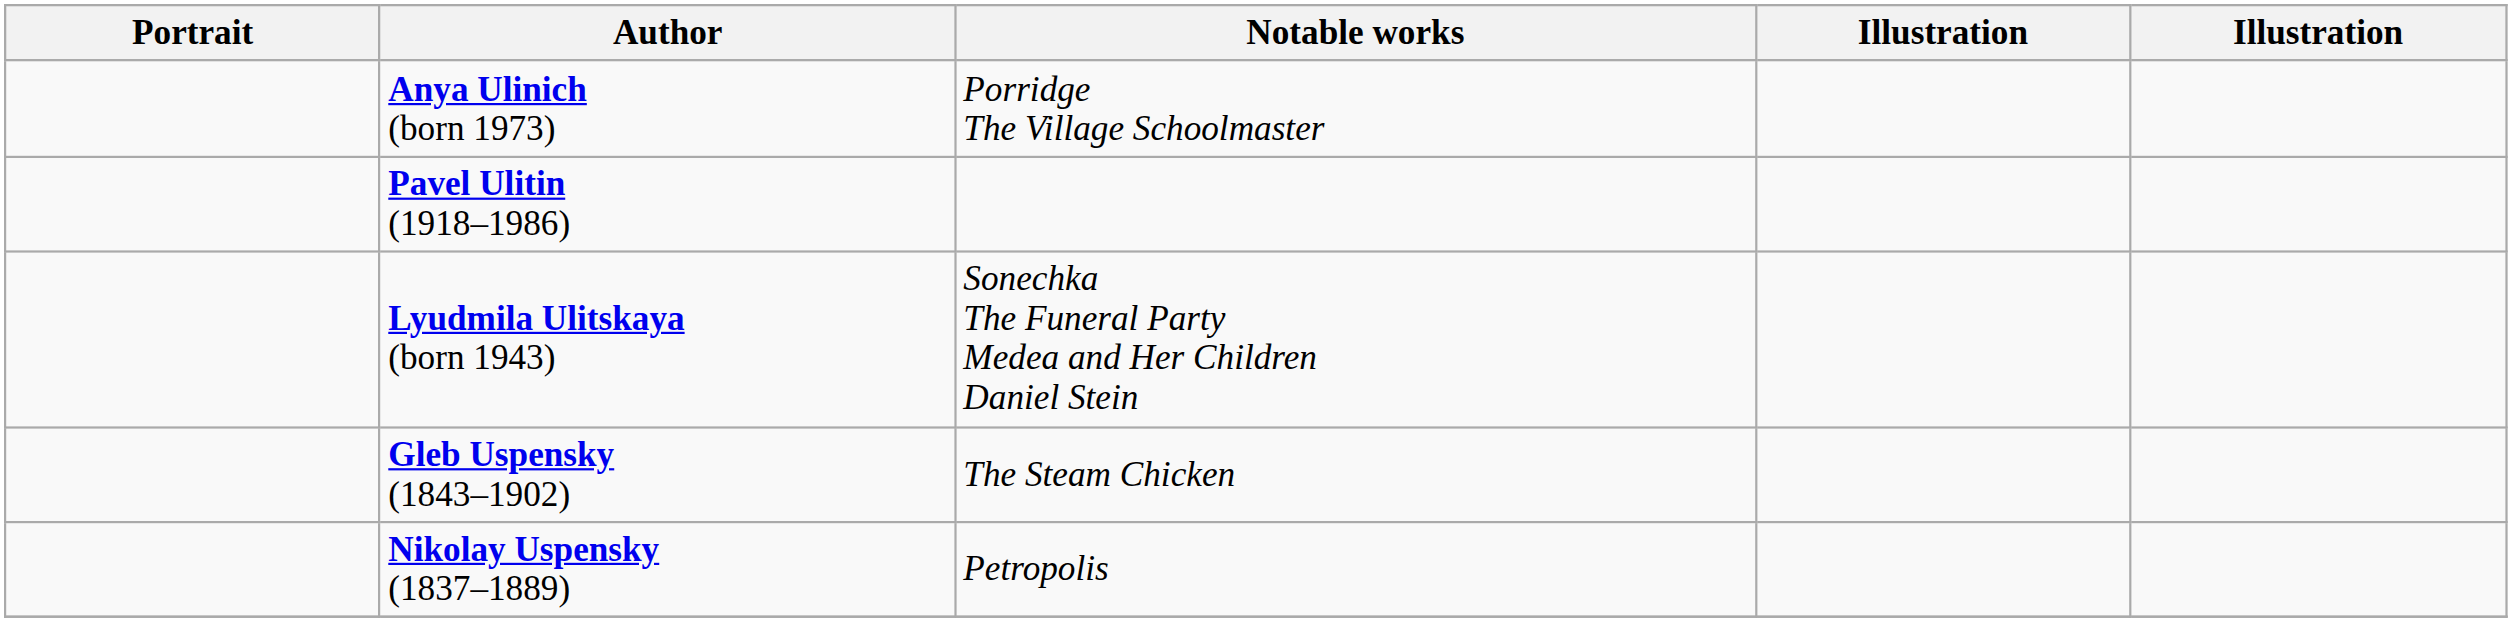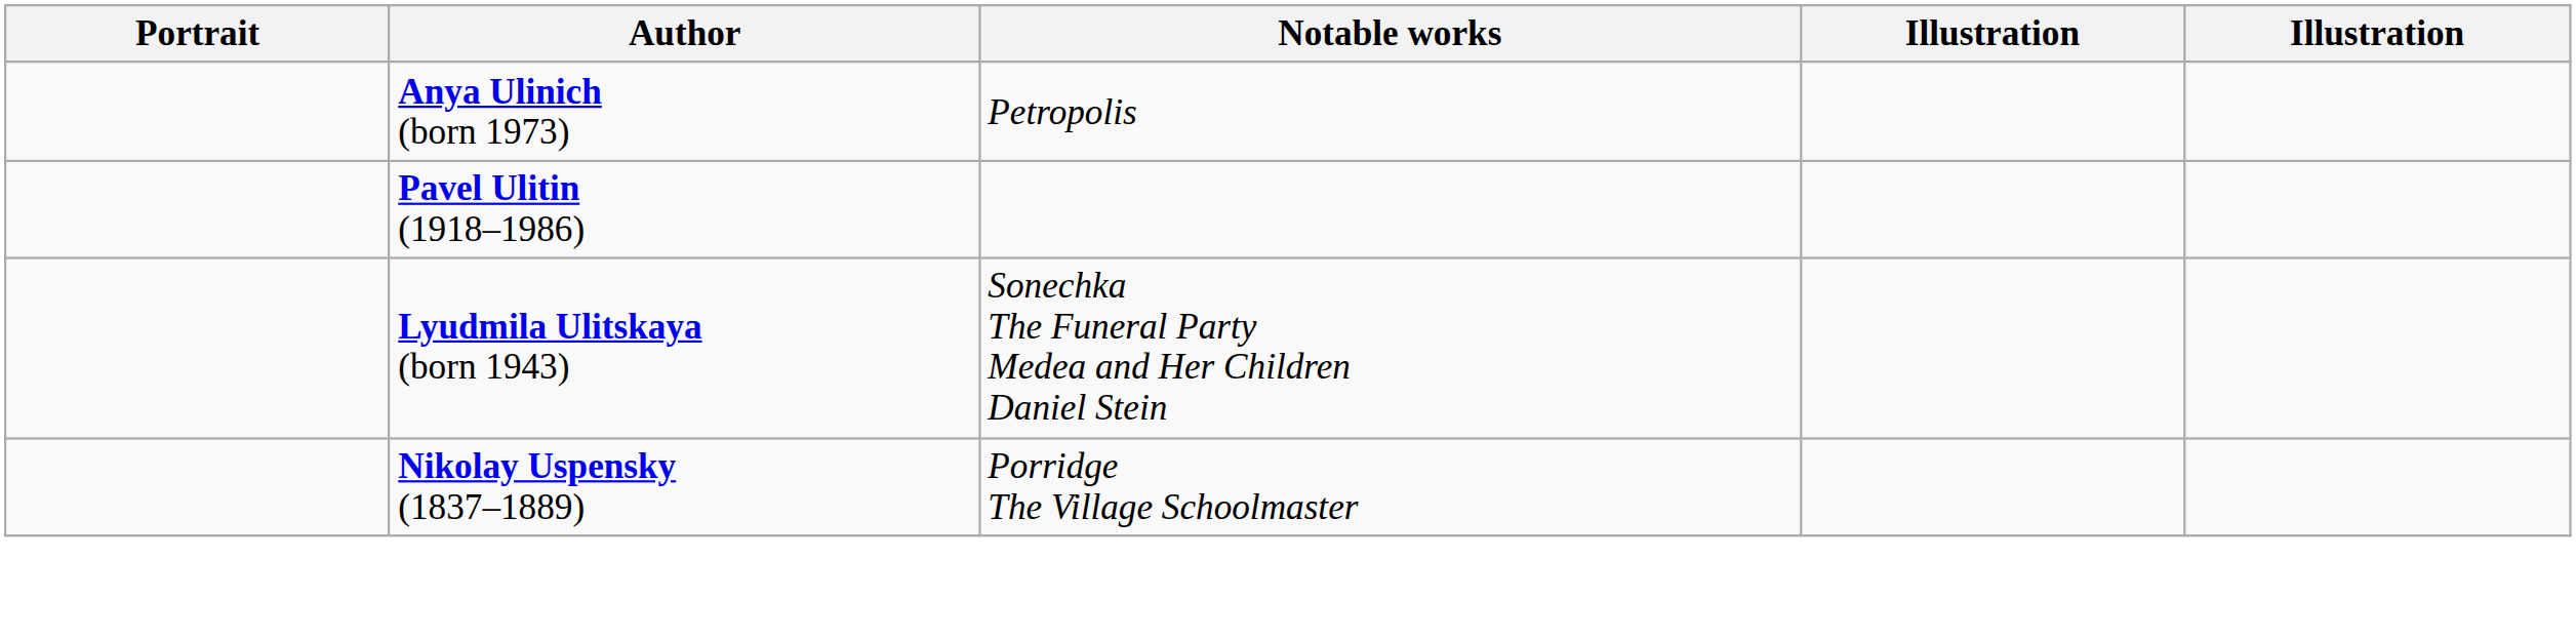Anya Ulinich (born 1973) | Notable works: Porridge The Village Schoolmaster -> Petropolis
- row: Gleb Uspensky (1843–1902) | The Steam Chicken
Nikolay Uspensky (1837–1889) | Notable works: Petropolis -> Porridge The Village Schoolmaster
